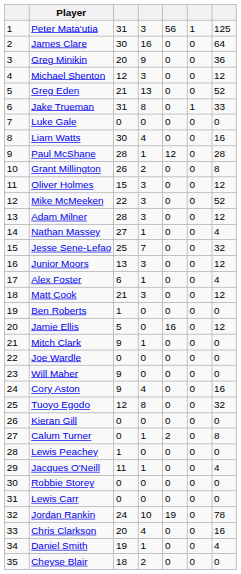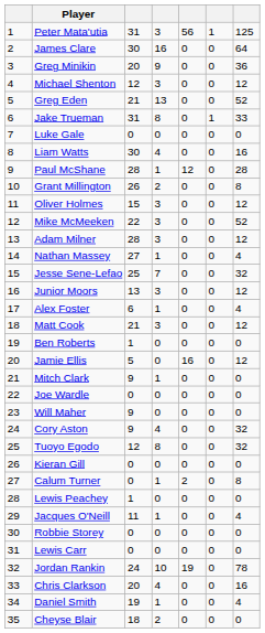Cory Aston | column 7: 16 -> 32
